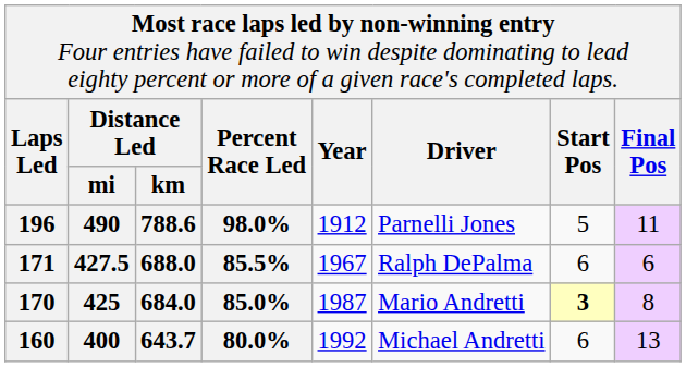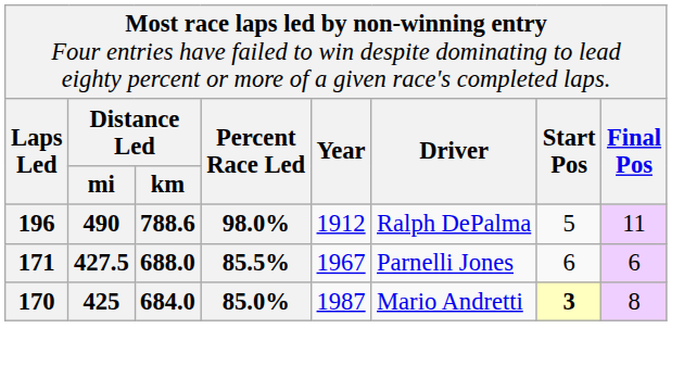490 | column 6: Parnelli Jones -> Ralph DePalma
427.5 | column 6: Ralph DePalma -> Parnelli Jones
- row: 160 | 400 | 643.7 | 80.0% | 1992 | Michael Andretti | 6 | 13
